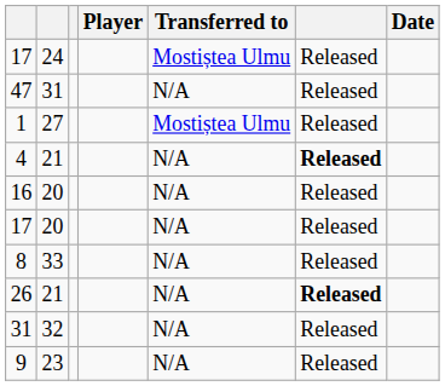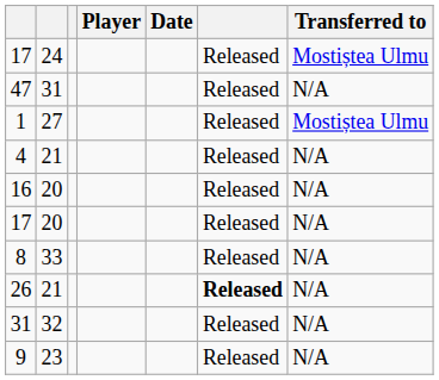columns swapped: Transferred to <-> Date
4 | column 6: bold -> normal
